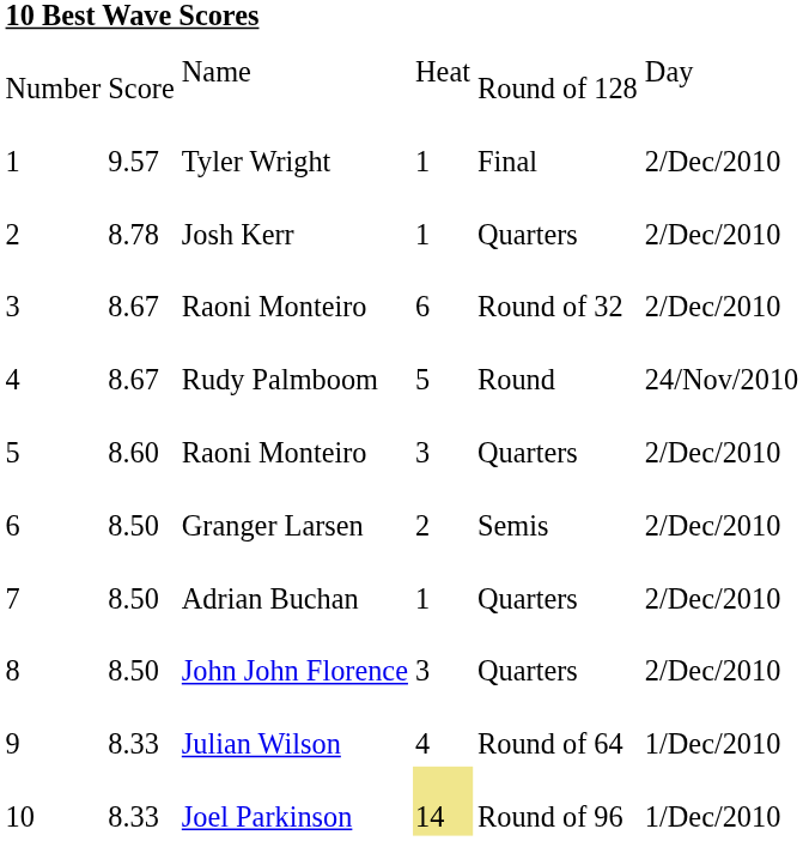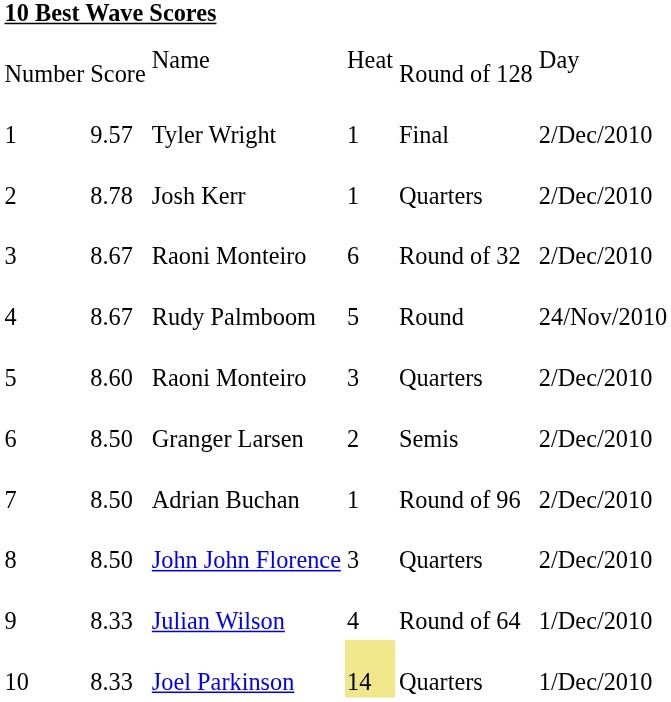Adrian Buchan | column 5: Quarters -> Round of 96
Joel Parkinson | column 5: Round of 96 -> Quarters
